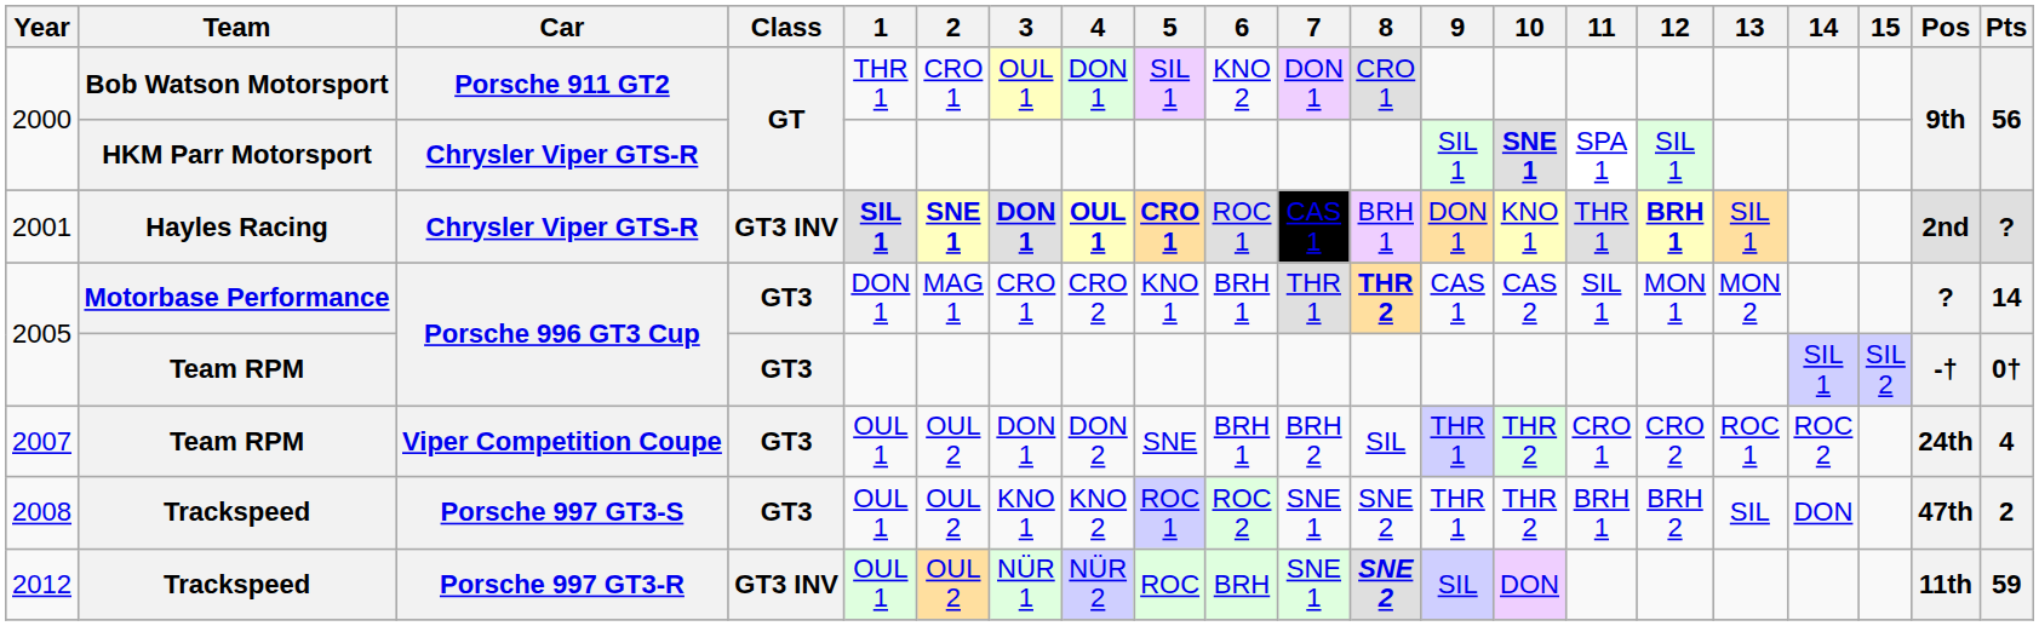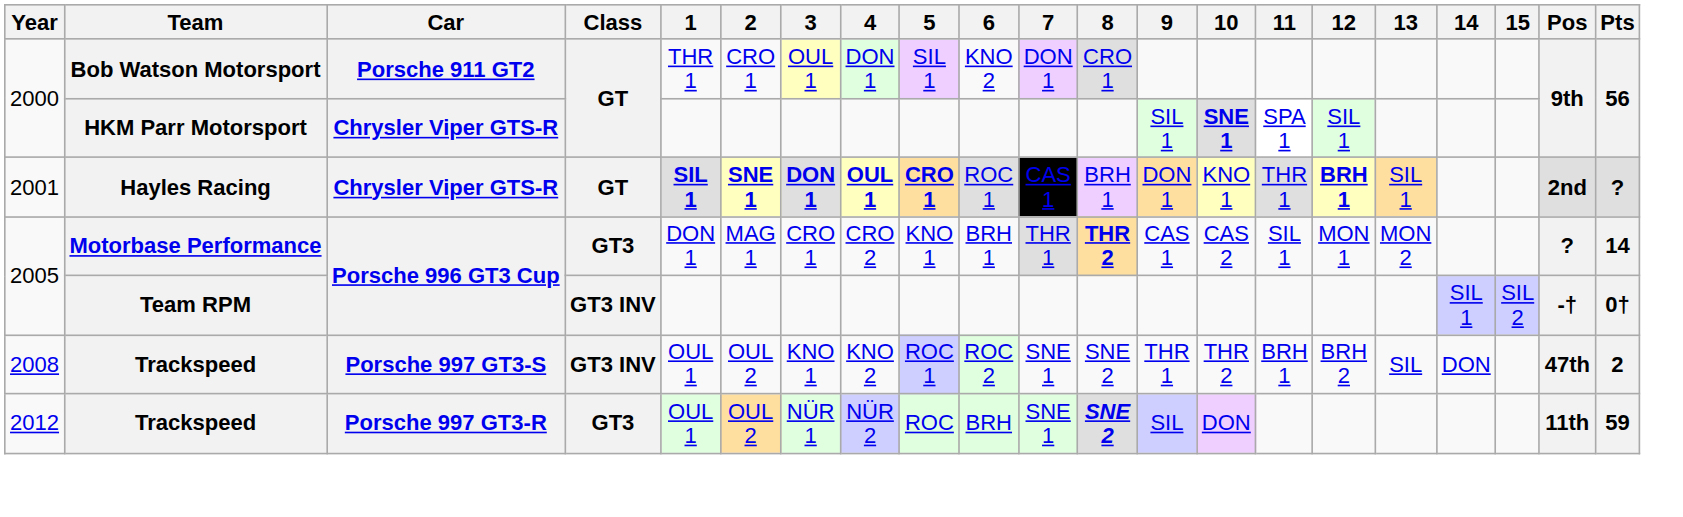2001 | Class: GT3 INV -> GT
2005 / Team RPM | Class: GT3 -> GT3 INV
- row: 2007 | Team RPM | Viper Competition Coupe | GT3 | OUL 1 | OUL 2 | DON 1 | DON 2 | SNE | BRH 1 | BRH 2 | SIL | THR 1 | THR 2 | CRO 1 | CRO 2 | ROC 1 | ROC 2 | 24th | 4
2008 | Class: GT3 -> GT3 INV
2012 | Class: GT3 INV -> GT3
